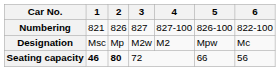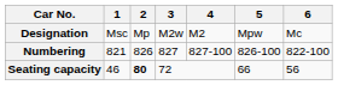rows swapped: Designation <-> Numbering
Seating capacity | 1: bold -> normal
